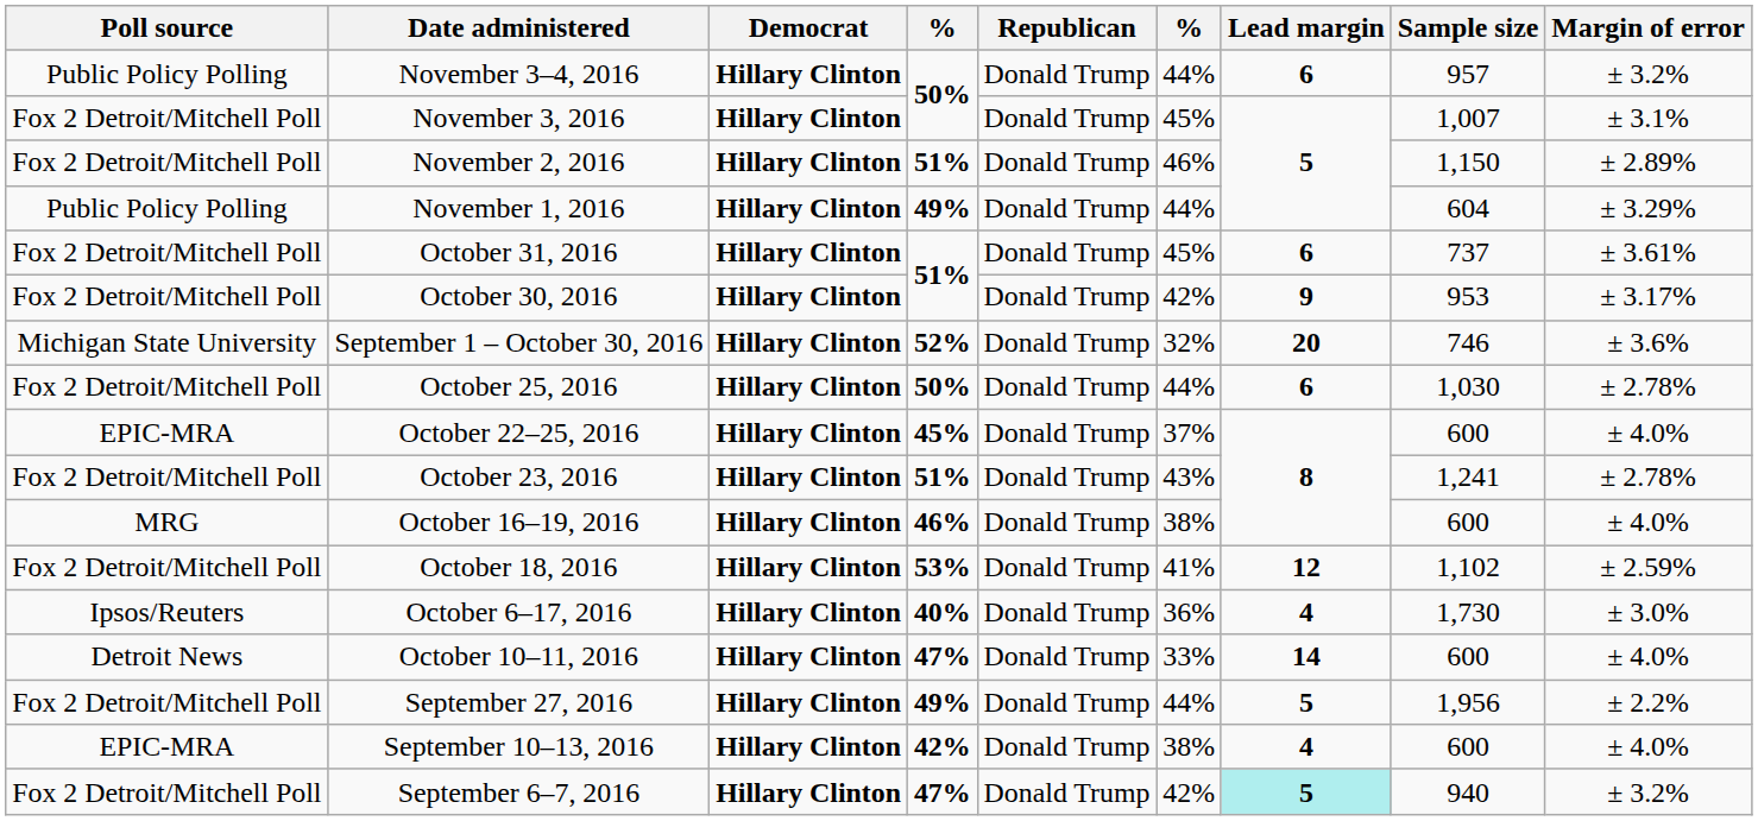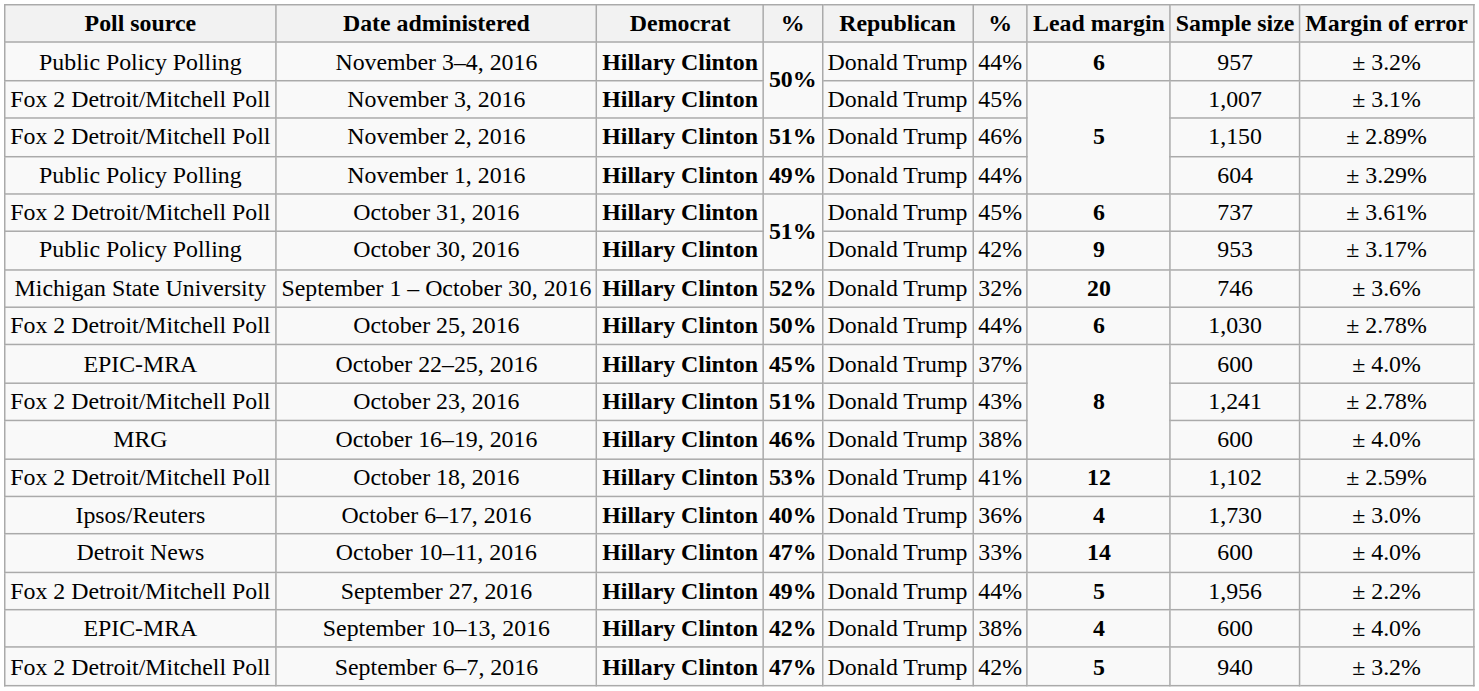October 30, 2016 | Poll source: Fox 2 Detroit/Mitchell Poll -> Public Policy Polling
September 6–7, 2016 | Lead margin: paleturquoise background -> no background
